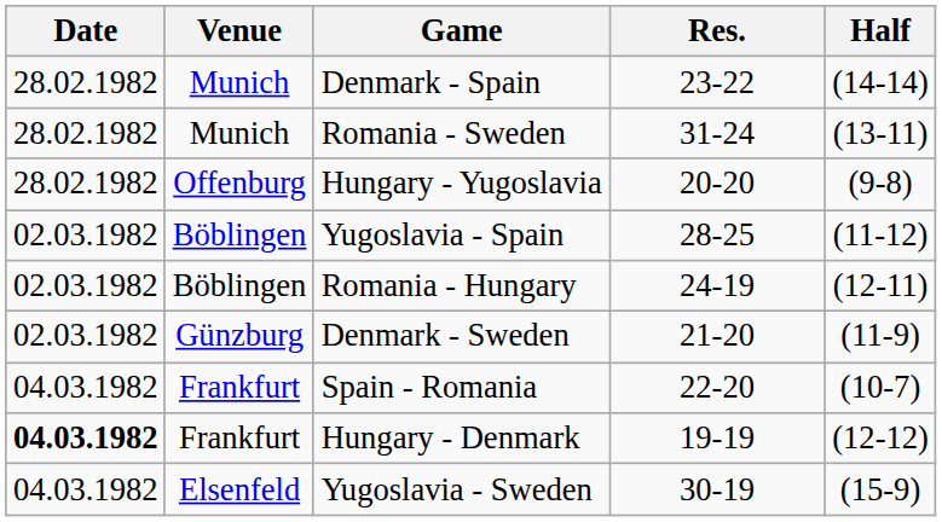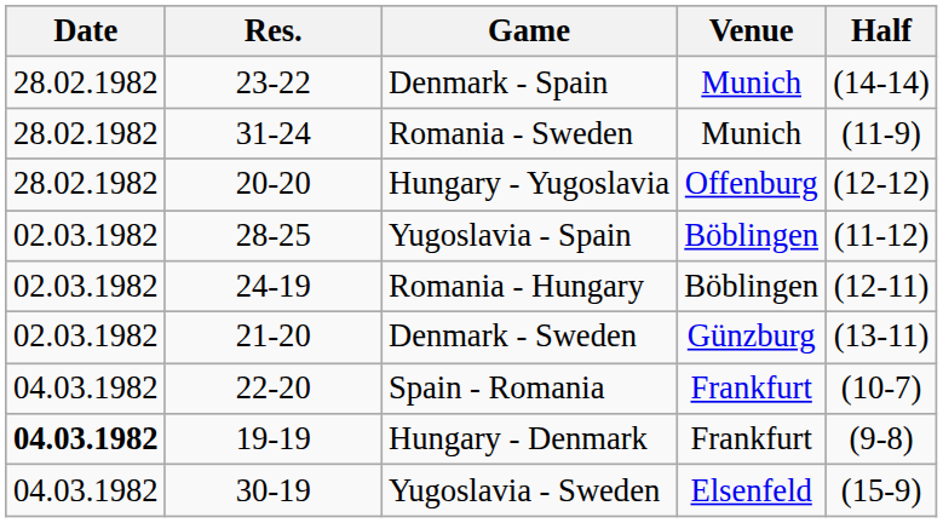columns swapped: Venue <-> Res.
Romania - Sweden | Half: (13-11) -> (11-9)
Hungary - Yugoslavia | Half: (9-8) -> (12-12)
Denmark - Sweden | Half: (11-9) -> (13-11)
Hungary - Denmark | Half: (12-12) -> (9-8)
